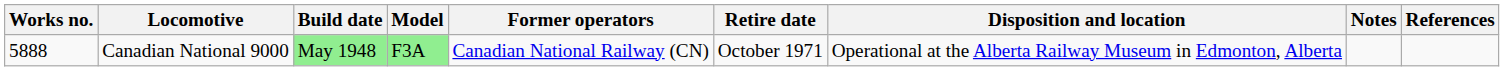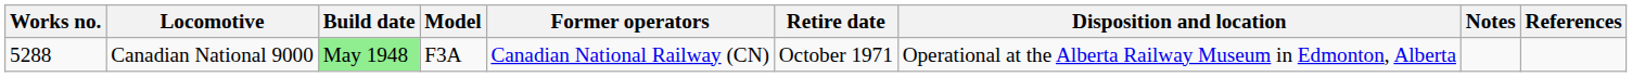Canadian National 9000 | Works no.: 5888 -> 5288
Canadian National 9000 | Model: lightgreen background -> no background
